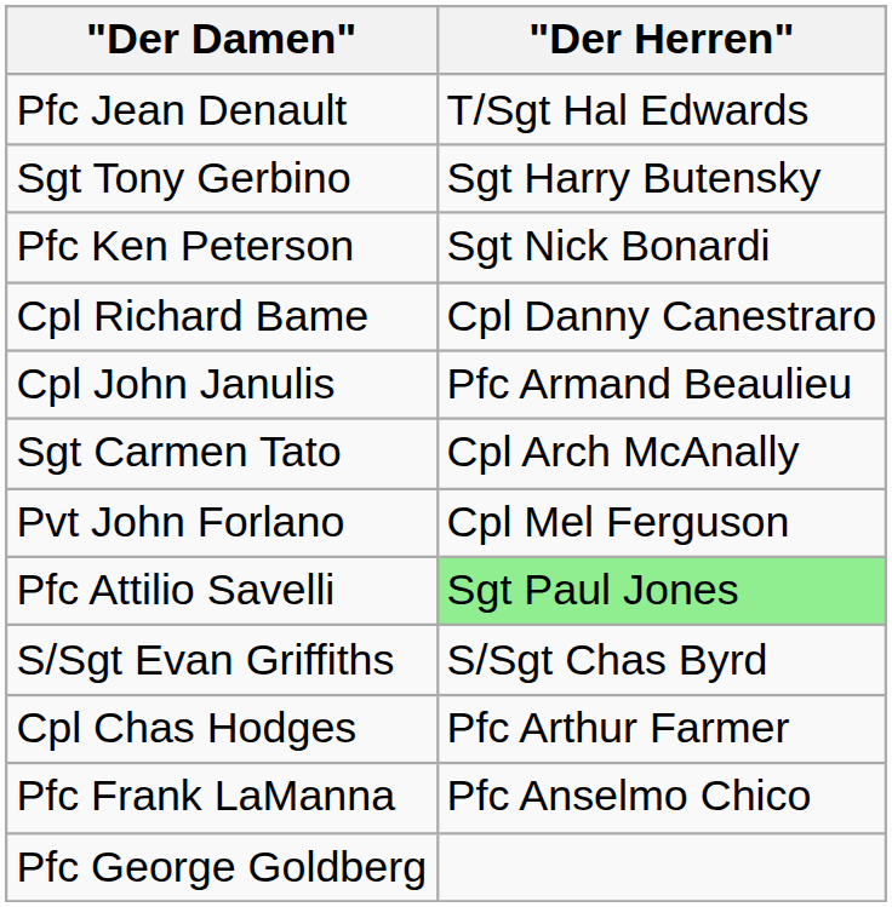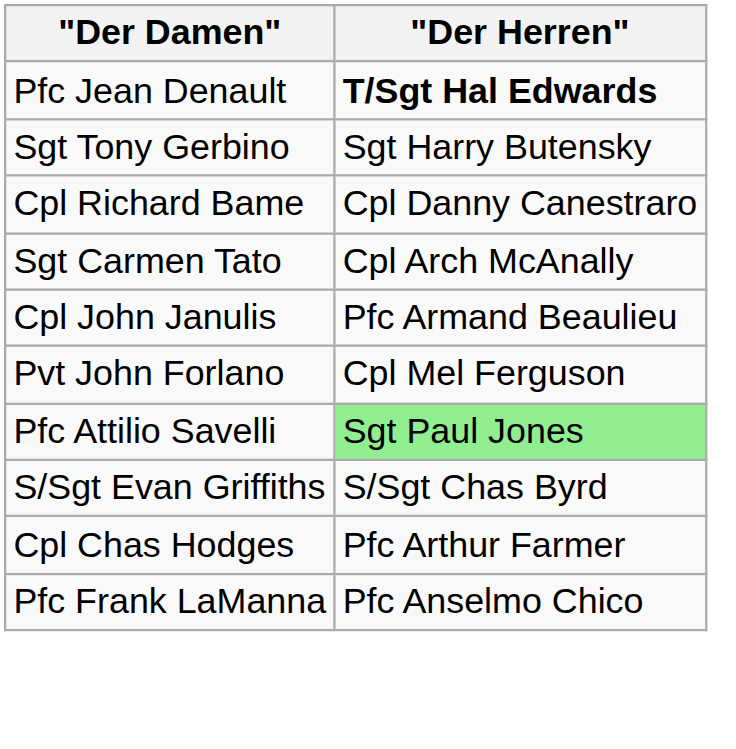Pfc Jean Denault | "Der Herren": normal -> bold
- row: Pfc Ken Peterson | Sgt Nick Bonardi
rows swapped: Sgt Carmen Tato <-> Cpl John Janulis
- row: Pfc George Goldberg
